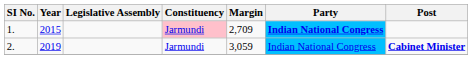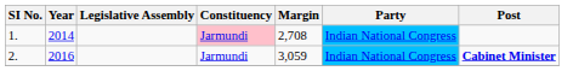1. | Year: 2015 -> 2014
1. | Margin: 2,709 -> 2,708
1. | Party: bold -> normal
2. | Year: 2019 -> 2016
